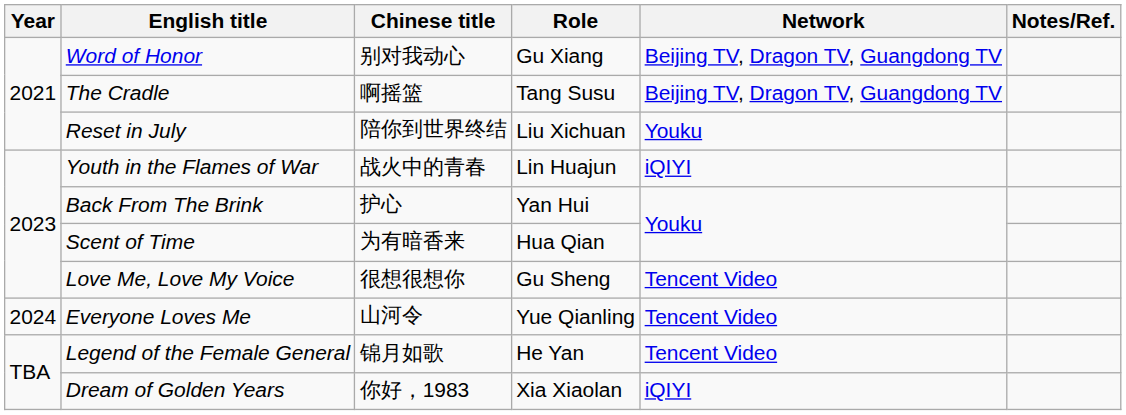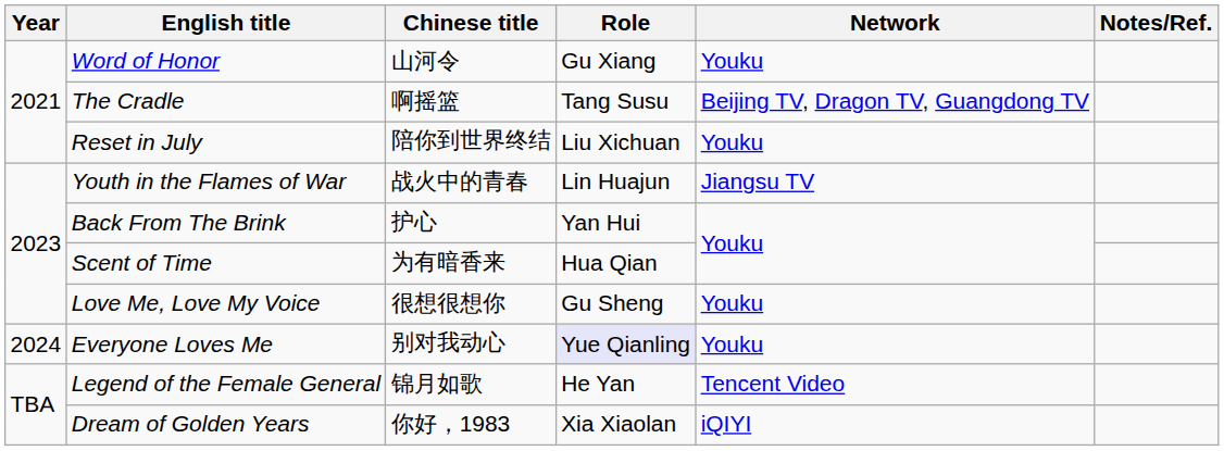Word of Honor | Chinese title: 别对我动心 -> 山河令
Word of Honor | Network: Beijing TV, Dragon TV, Guangdong TV -> Youku
Youth in the Flames of War | Network: iQIYI -> Jiangsu TV
Love Me, Love My Voice | Network: Tencent Video -> Youku
Everyone Loves Me | Chinese title: 山河令 -> 别对我动心
Everyone Loves Me | Role: no background -> lavender background
Everyone Loves Me | Network: Tencent Video -> Youku
